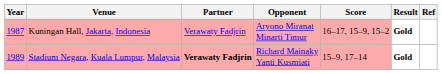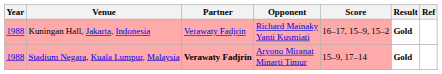Kuningan Hall, Jakarta, Indonesia | Year: 1987 -> 1988
Kuningan Hall, Jakarta, Indonesia | Opponent: Aryono Miranat Minarti Timur -> Richard Mainaky Yanti Kusmiati
Stadium Negara, Kuala Lumpur, Malaysia | Year: 1989 -> 1988
Stadium Negara, Kuala Lumpur, Malaysia | Opponent: Richard Mainaky Yanti Kusmiati -> Aryono Miranat Minarti Timur
